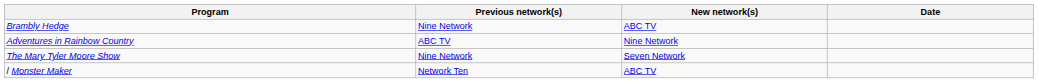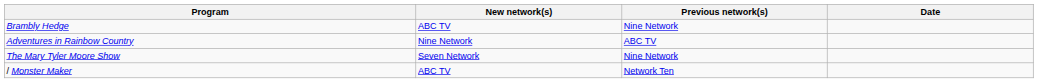columns swapped: New network(s) <-> Previous network(s)
